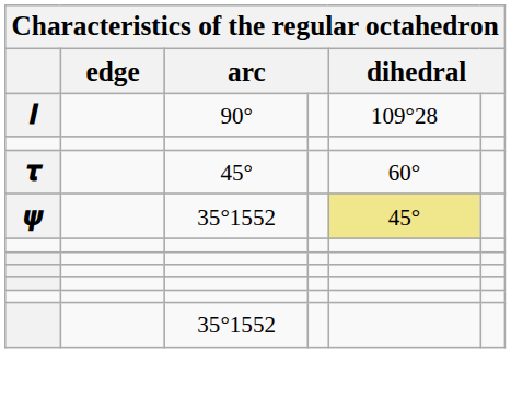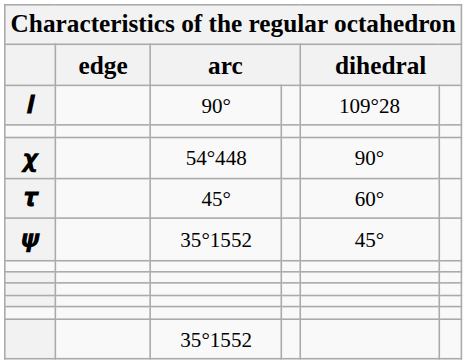+ row: 𝟀 | 54°448 | 90°
𝟁 | column 5: khaki background -> no background
